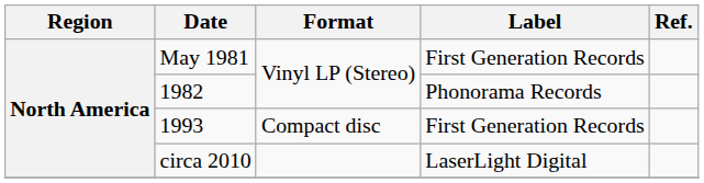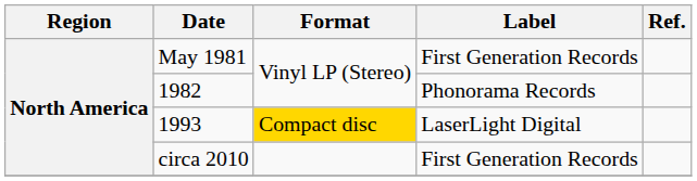1993 | Format: no background -> gold background
1993 | Label: First Generation Records -> LaserLight Digital
circa 2010 | Label: LaserLight Digital -> First Generation Records
